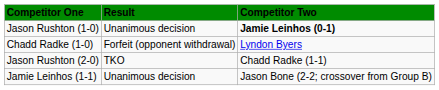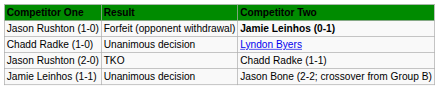Jason Rushton (1-0) | Result: Unanimous decision -> Forfeit (opponent withdrawal)
Chadd Radke (1-0) | Result: Forfeit (opponent withdrawal) -> Unanimous decision
